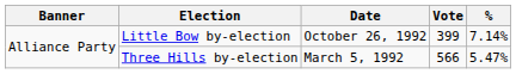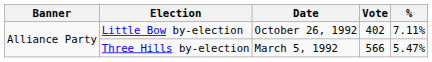Little Bow by-election | Vote: 399 -> 402
Little Bow by-election | %: 7.14% -> 7.11%
